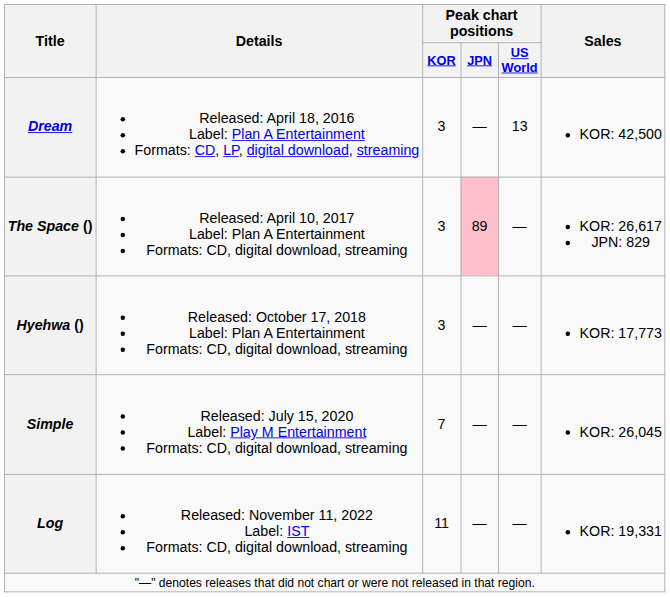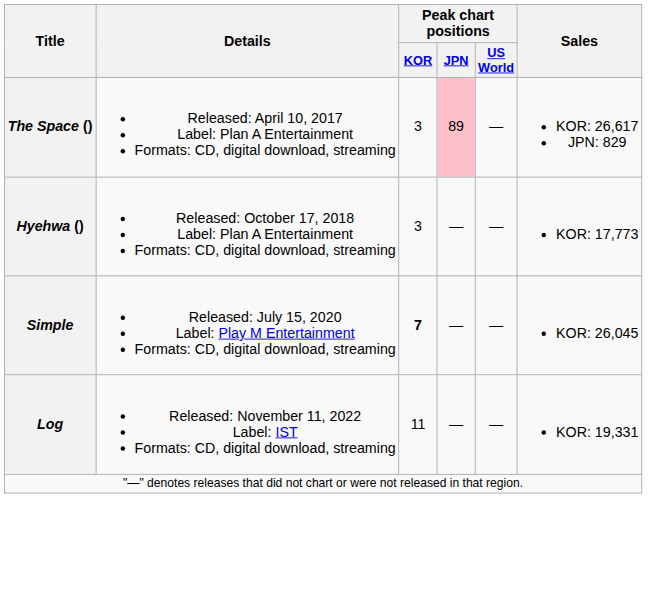- row: Dream | Released: April 18, 2016 Label: Plan A Entertainment Formats: CD, LP, digital download, streaming | 3 | — | 13 | KOR: 42,500
Simple | Peak chart positions / KOR: normal -> bold
